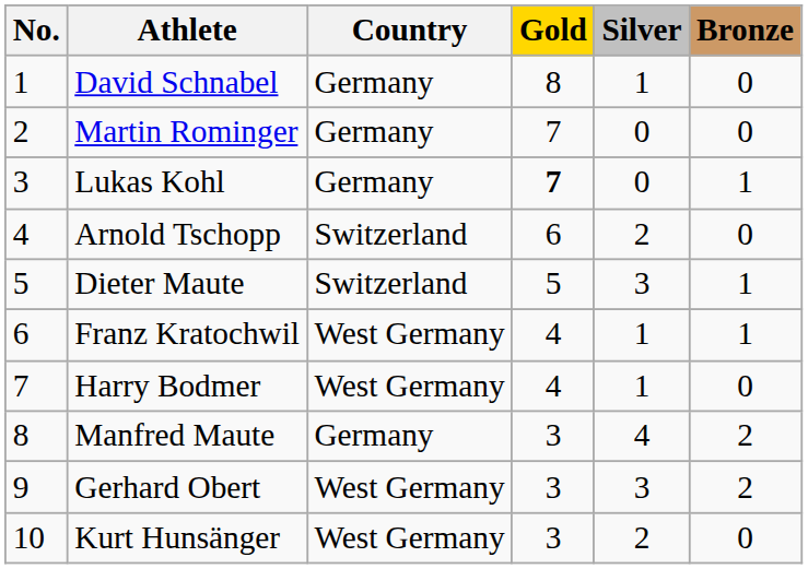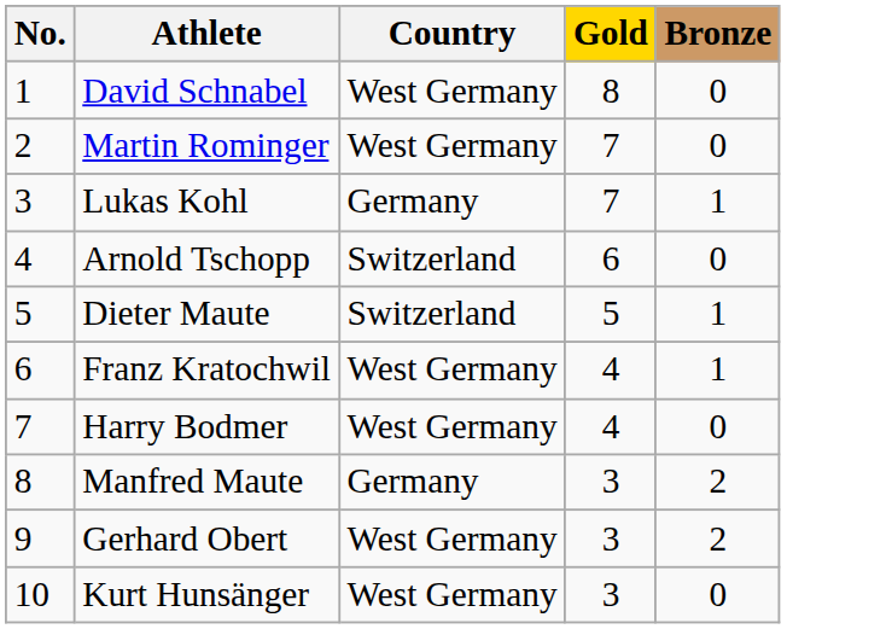- column: Silver | 1 | 0 | 0 | 2 | 3 | 1 | 1 | 4 | 3 | 2
David Schnabel | Country: Germany -> West Germany
Martin Rominger | Country: Germany -> West Germany
Lukas Kohl | Gold: bold -> normal
